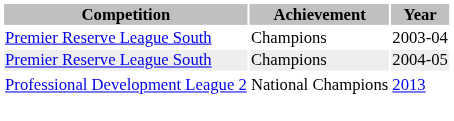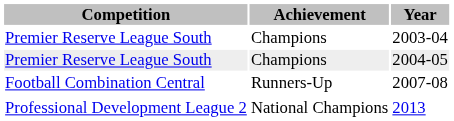+ row: Football Combination Central | Runners-Up | 2007-08
